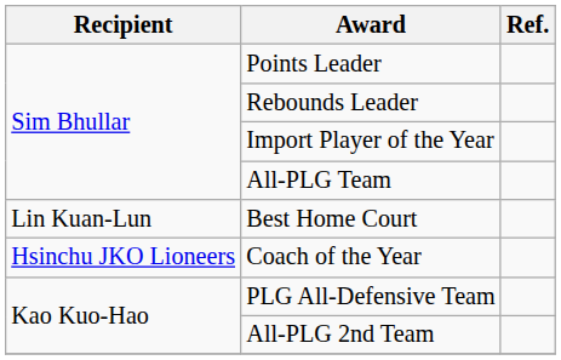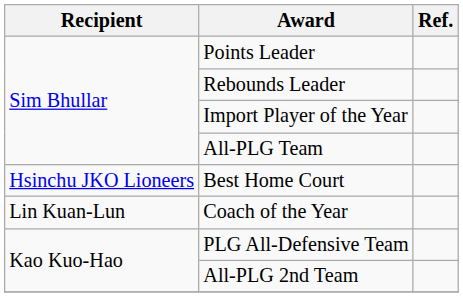Best Home Court | Recipient: Lin Kuan-Lun -> Hsinchu JKO Lioneers
Coach of the Year | Recipient: Hsinchu JKO Lioneers -> Lin Kuan-Lun
